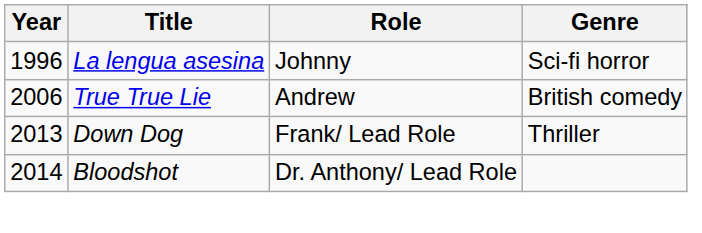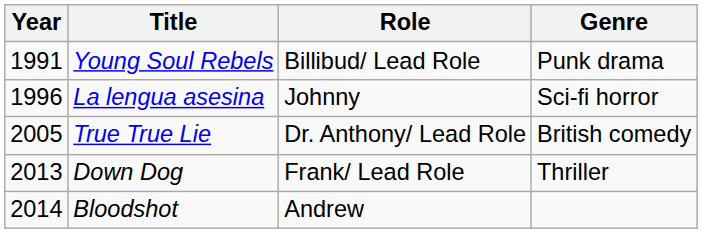+ row: 1991 | Young Soul Rebels | Billibud/ Lead Role | Punk drama
True True Lie | Year: 2006 -> 2005
True True Lie | Role: Andrew -> Dr. Anthony/ Lead Role
Bloodshot | Role: Dr. Anthony/ Lead Role -> Andrew
